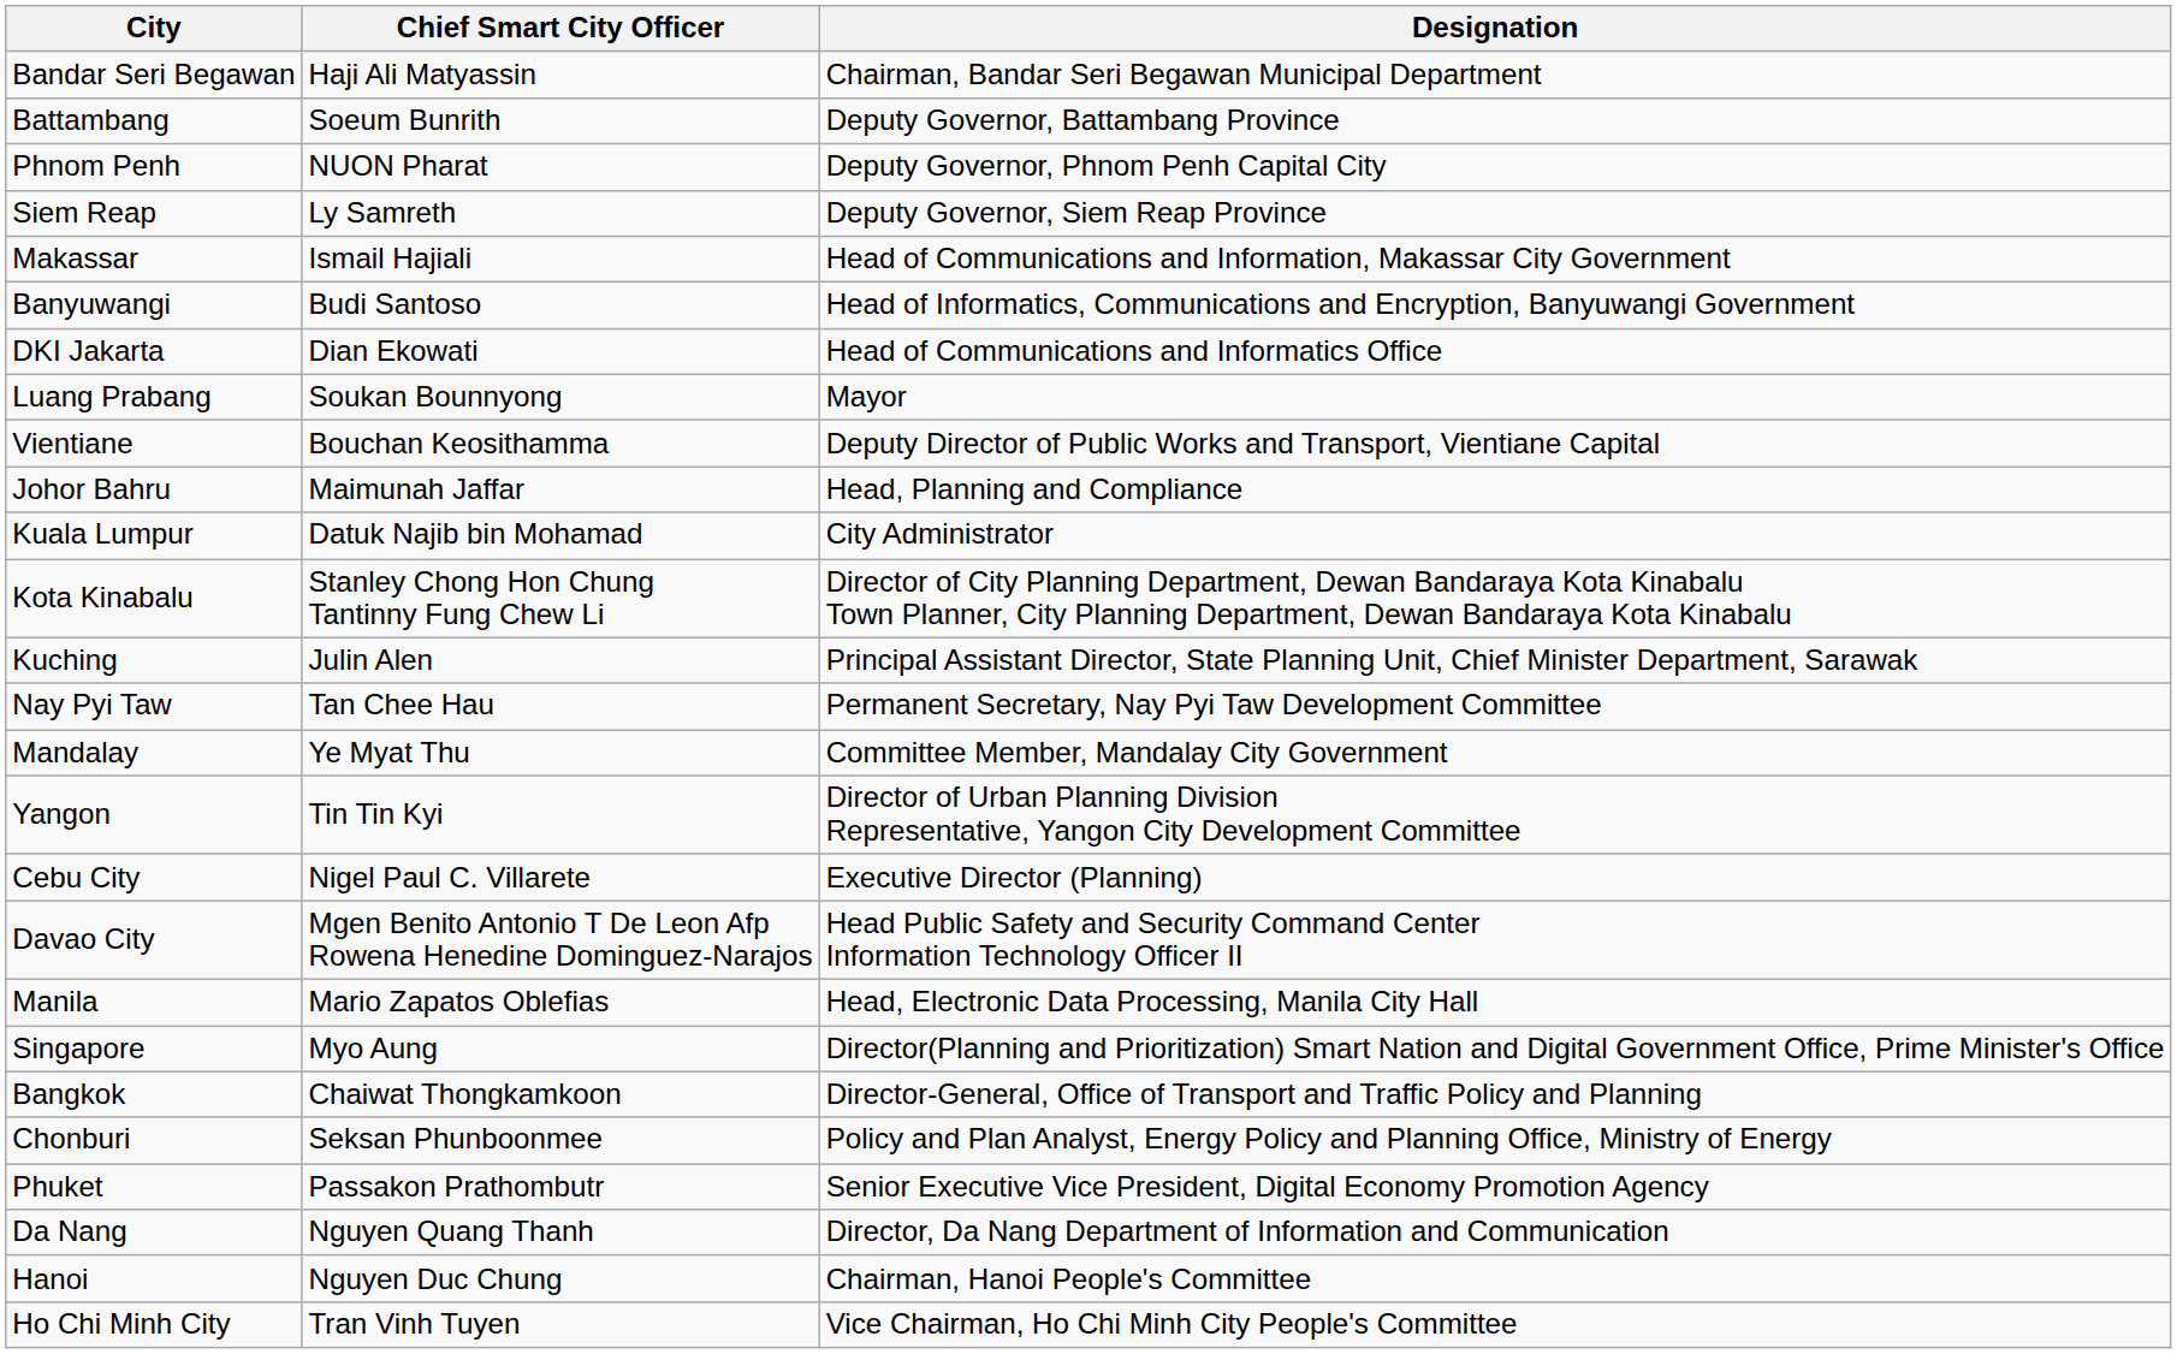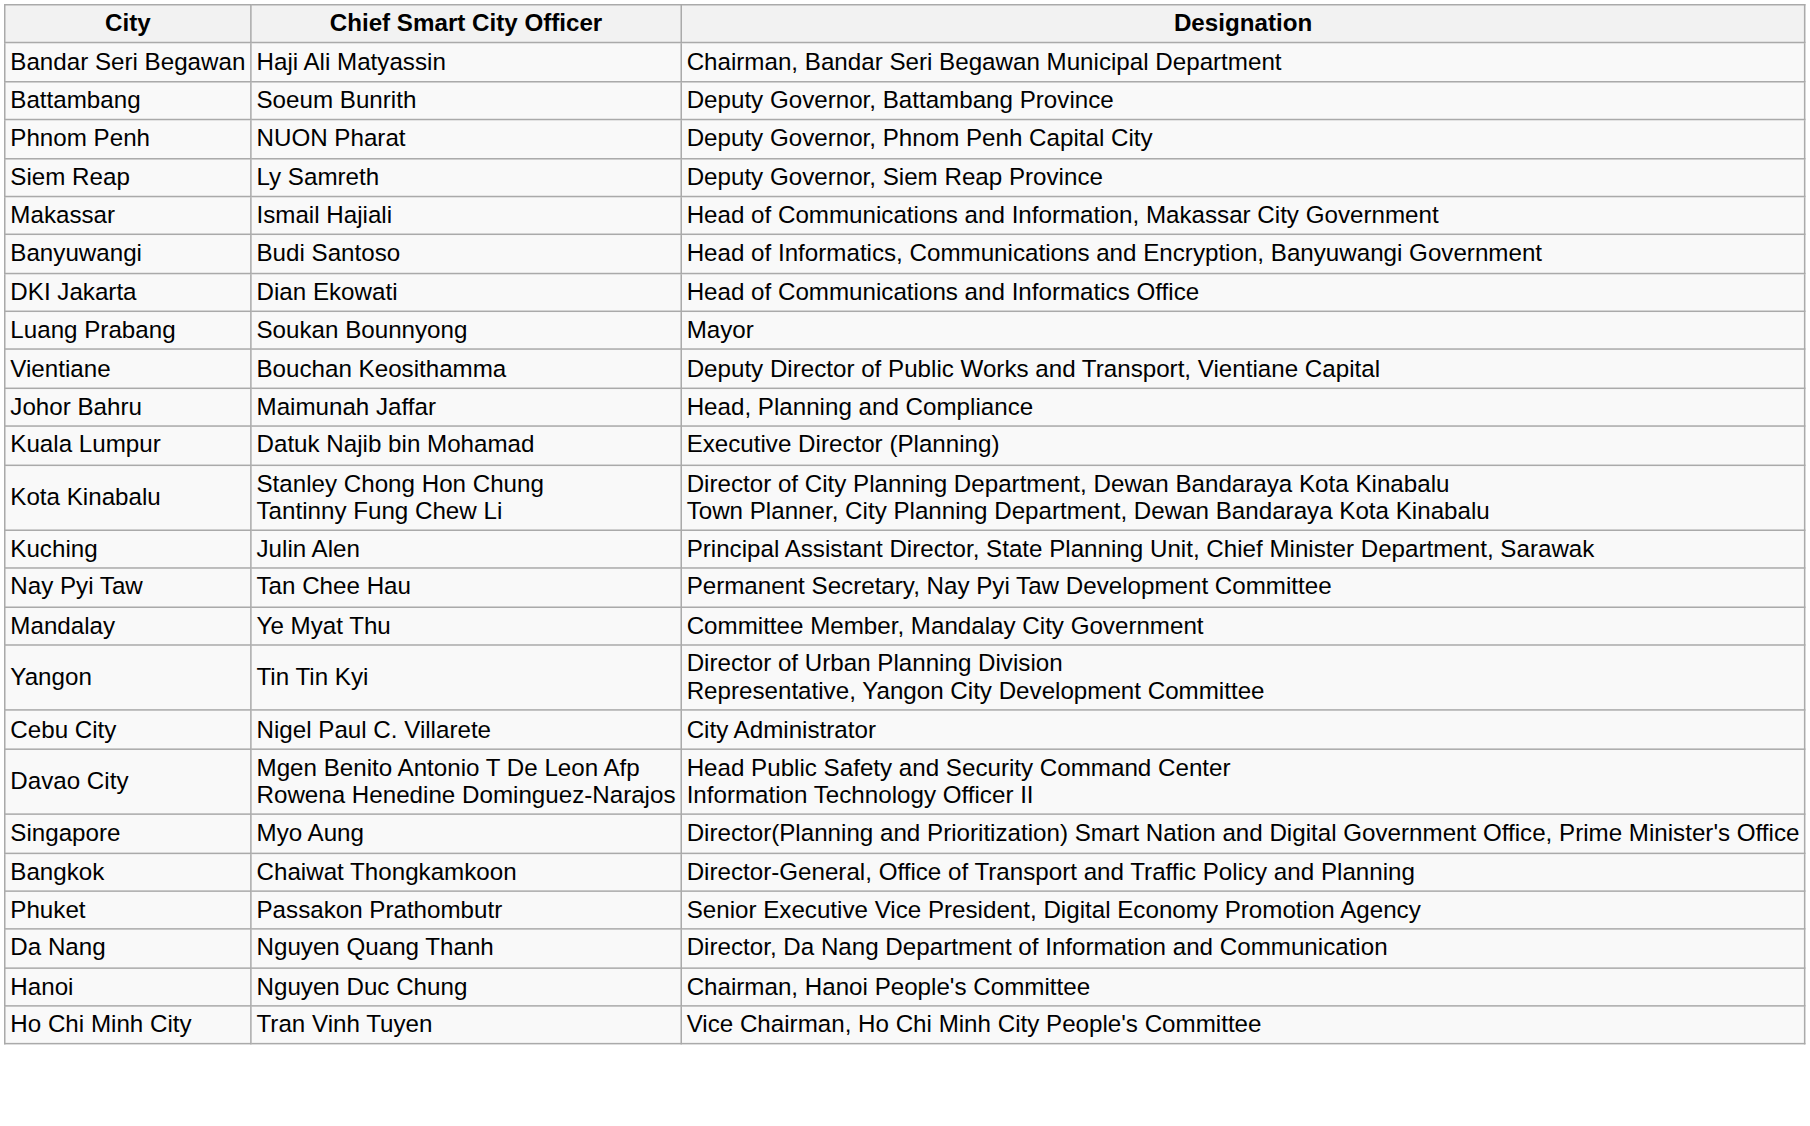Kuala Lumpur | Designation: City Administrator -> Executive Director (Planning)
Cebu City | Designation: Executive Director (Planning) -> City Administrator
- row: Manila | Mario Zapatos Oblefias | Head, Electronic Data Processing, Manila City Hall
- row: Chonburi | Seksan Phunboonmee | Policy and Plan Analyst, Energy Policy and Planning Office, Ministry of Energy
